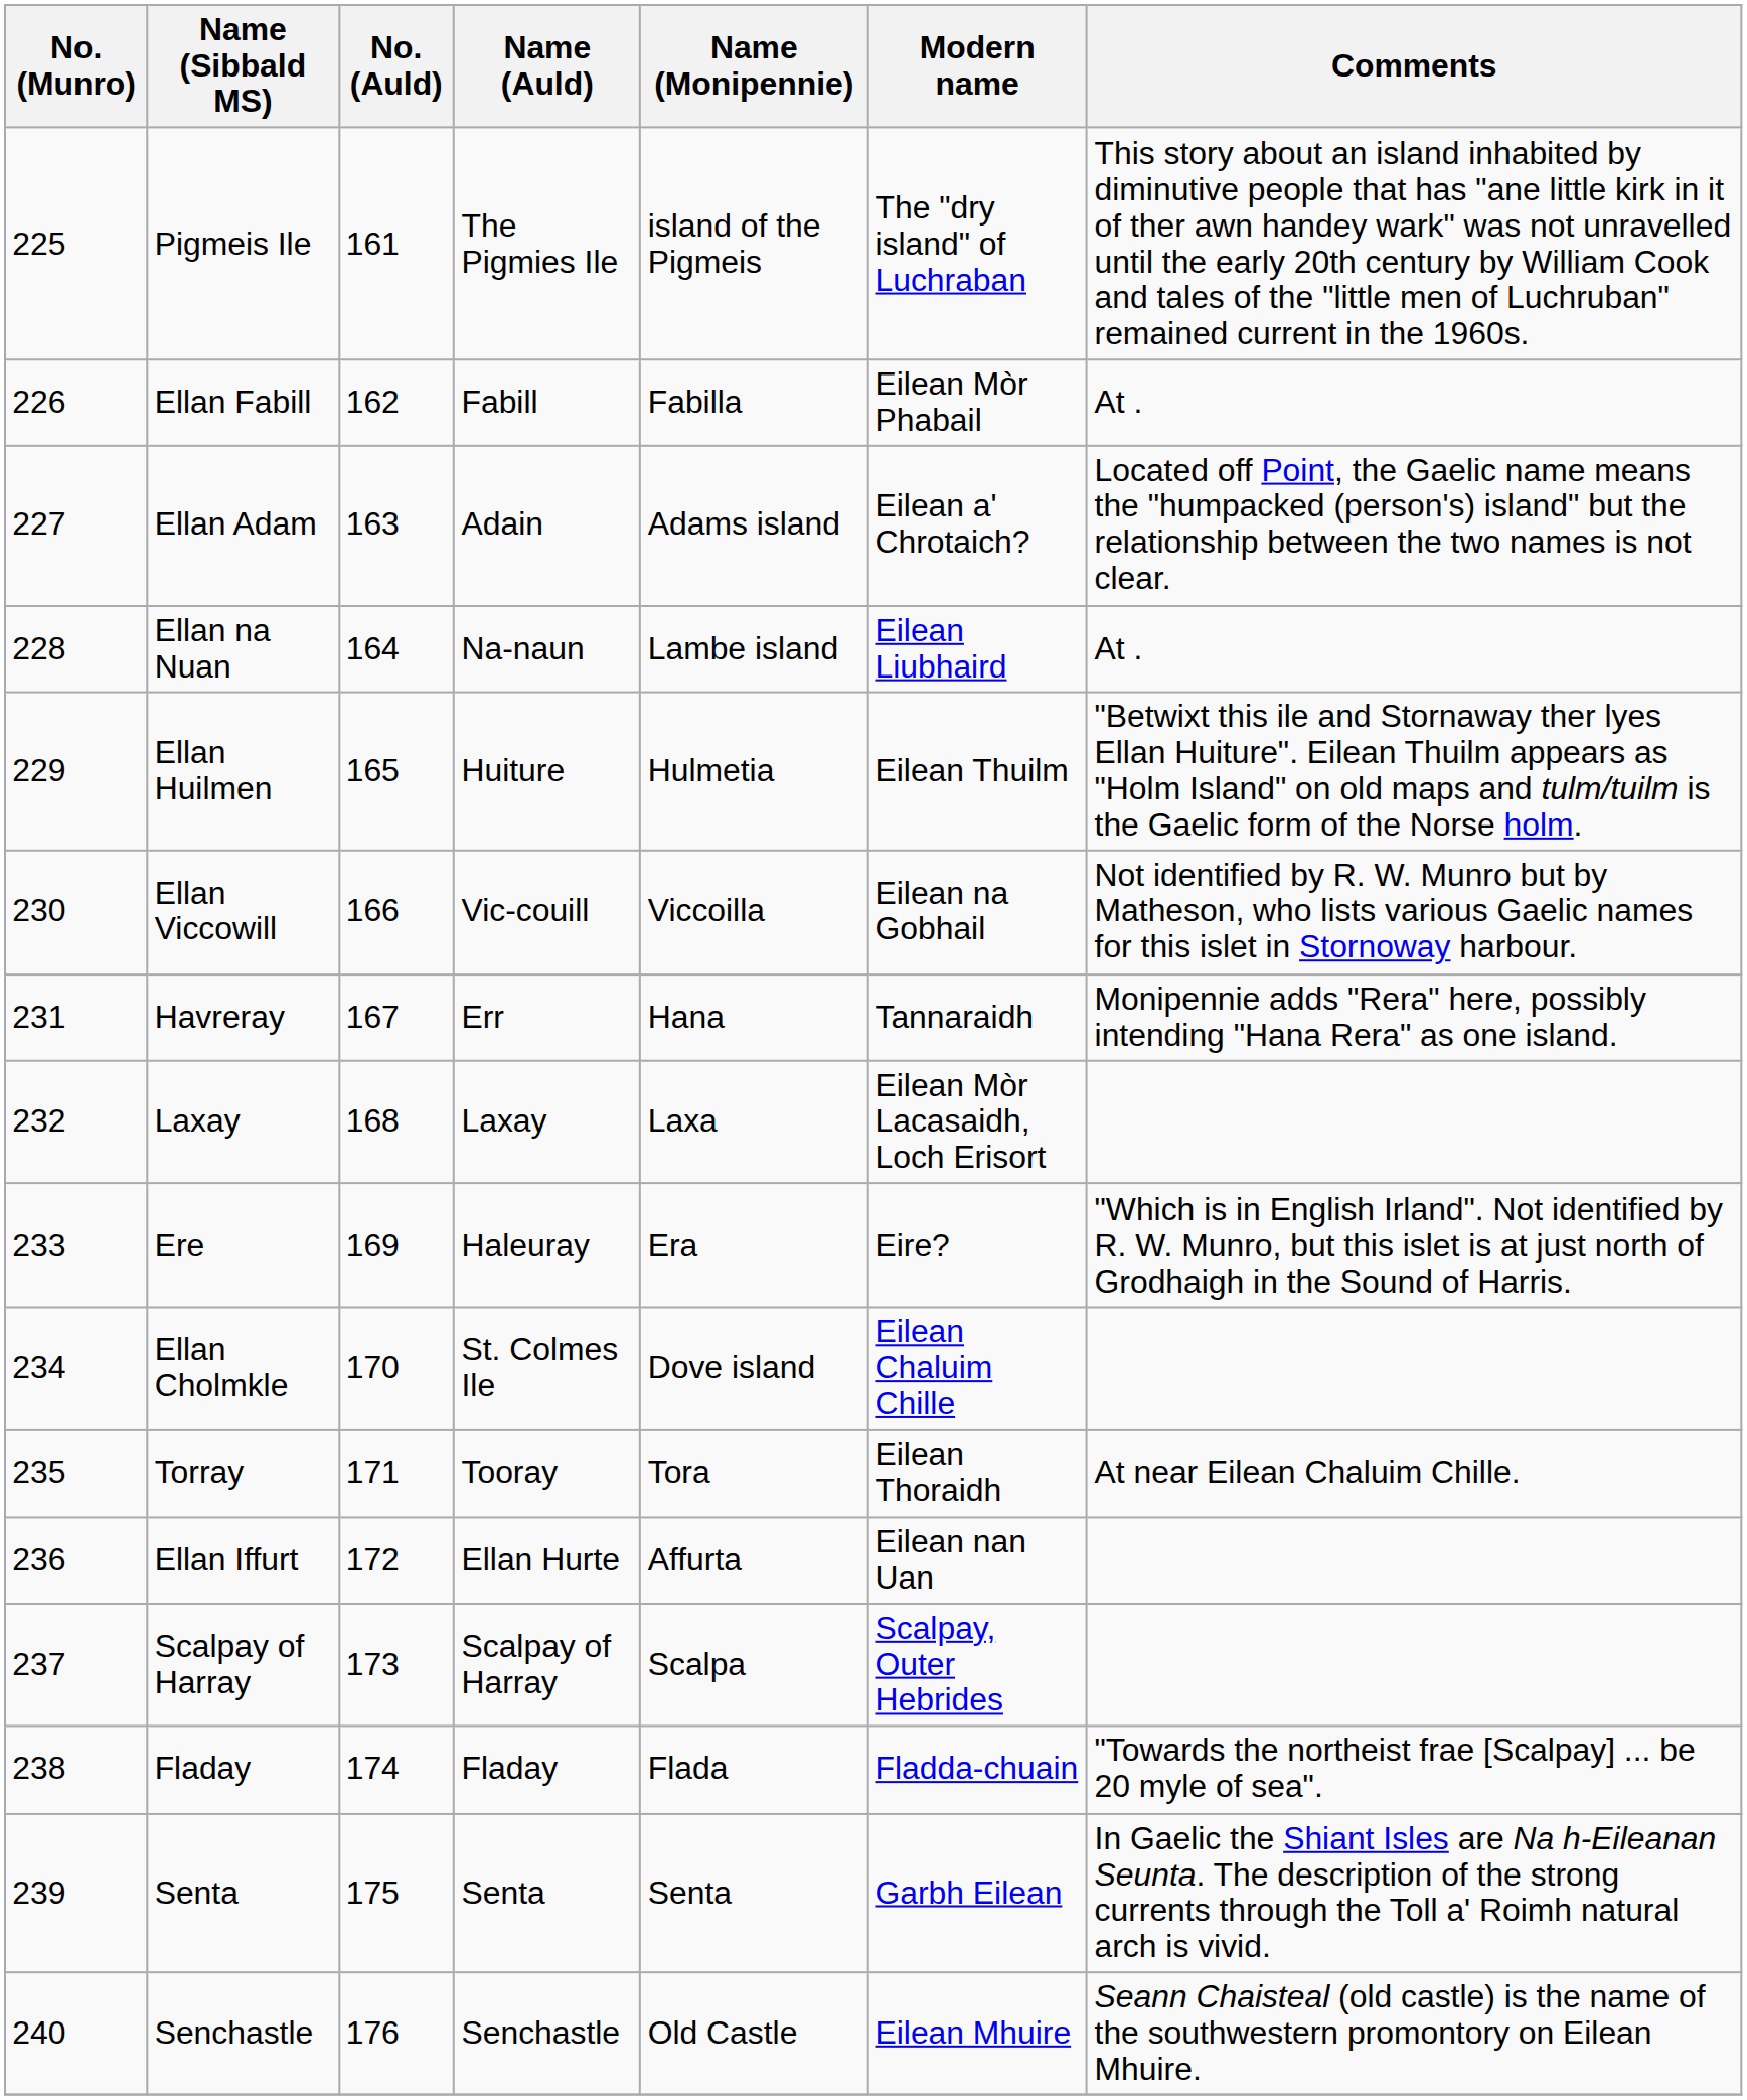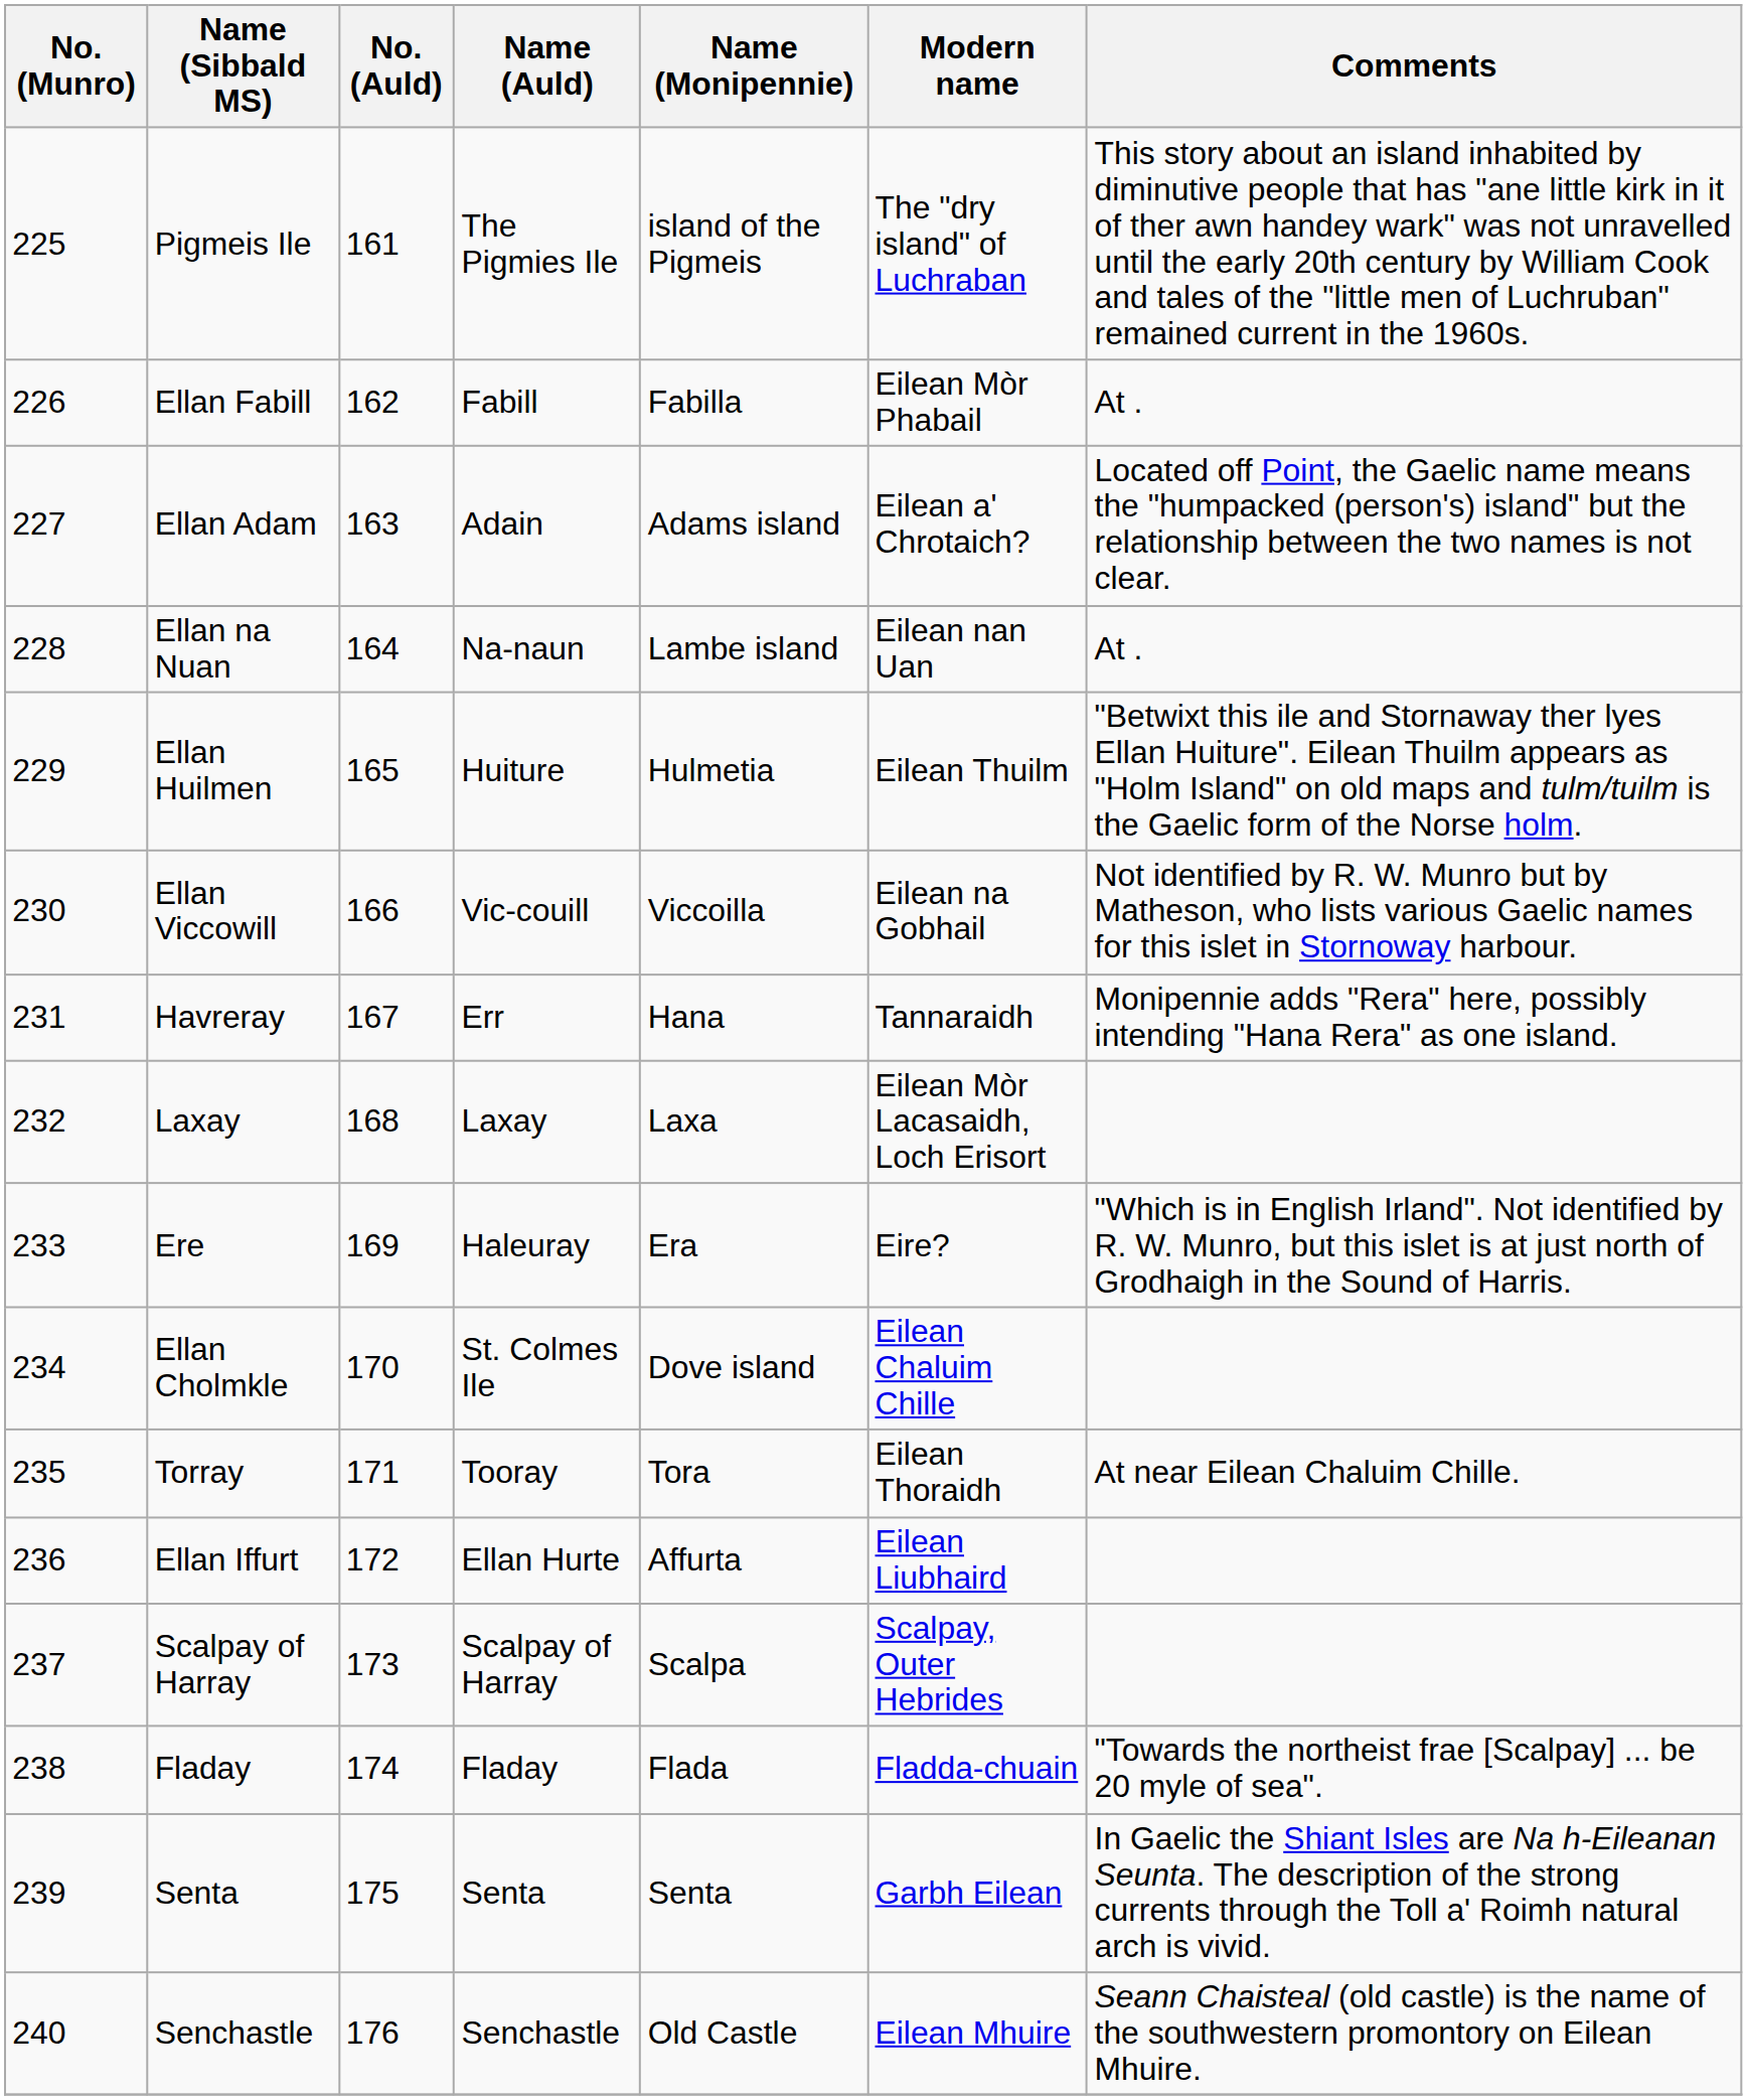Ellan na Nuan | Modern name: Eilean Liubhaird -> Eilean nan Uan
Ellan Iffurt | Modern name: Eilean nan Uan -> Eilean Liubhaird
